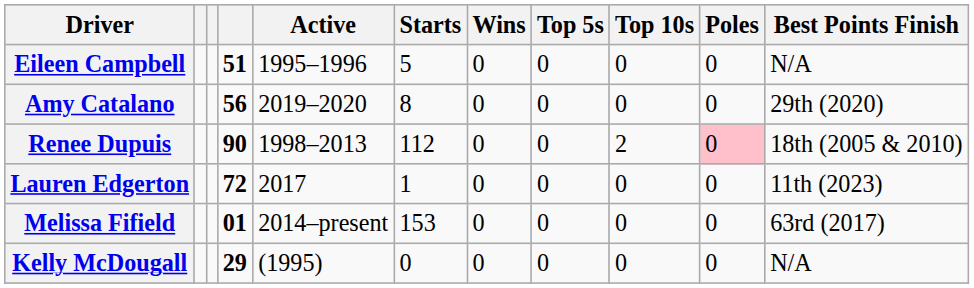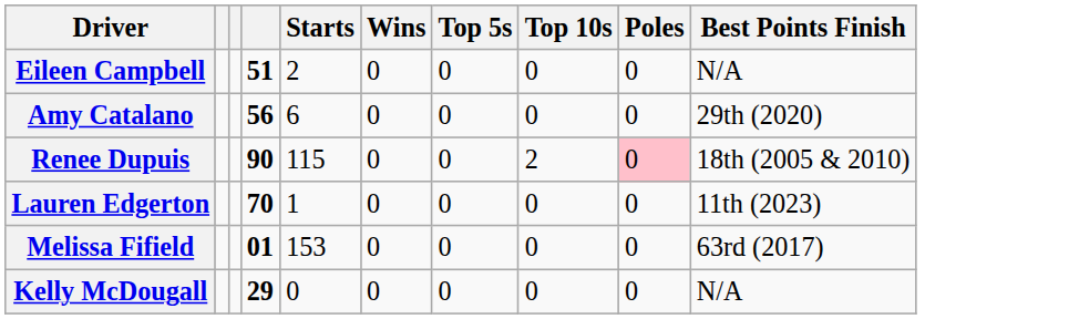- column: Active | 1995–1996 | 2019–2020 | 1998–2013 | 2017 | 2014–present | (1995)
Eileen Campbell | Starts: 5 -> 2
Amy Catalano | Starts: 8 -> 6
Renee Dupuis | Starts: 112 -> 115
Lauren Edgerton | column 4: 72 -> 70
